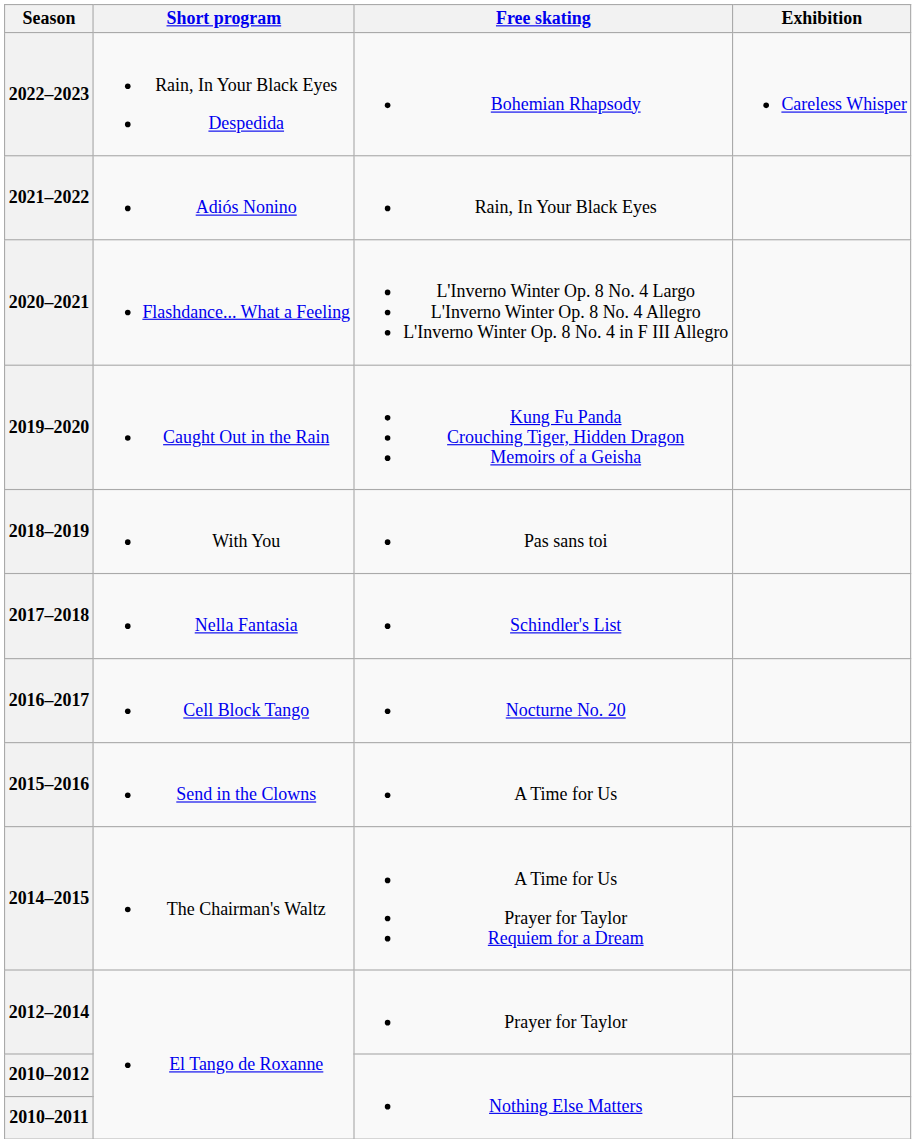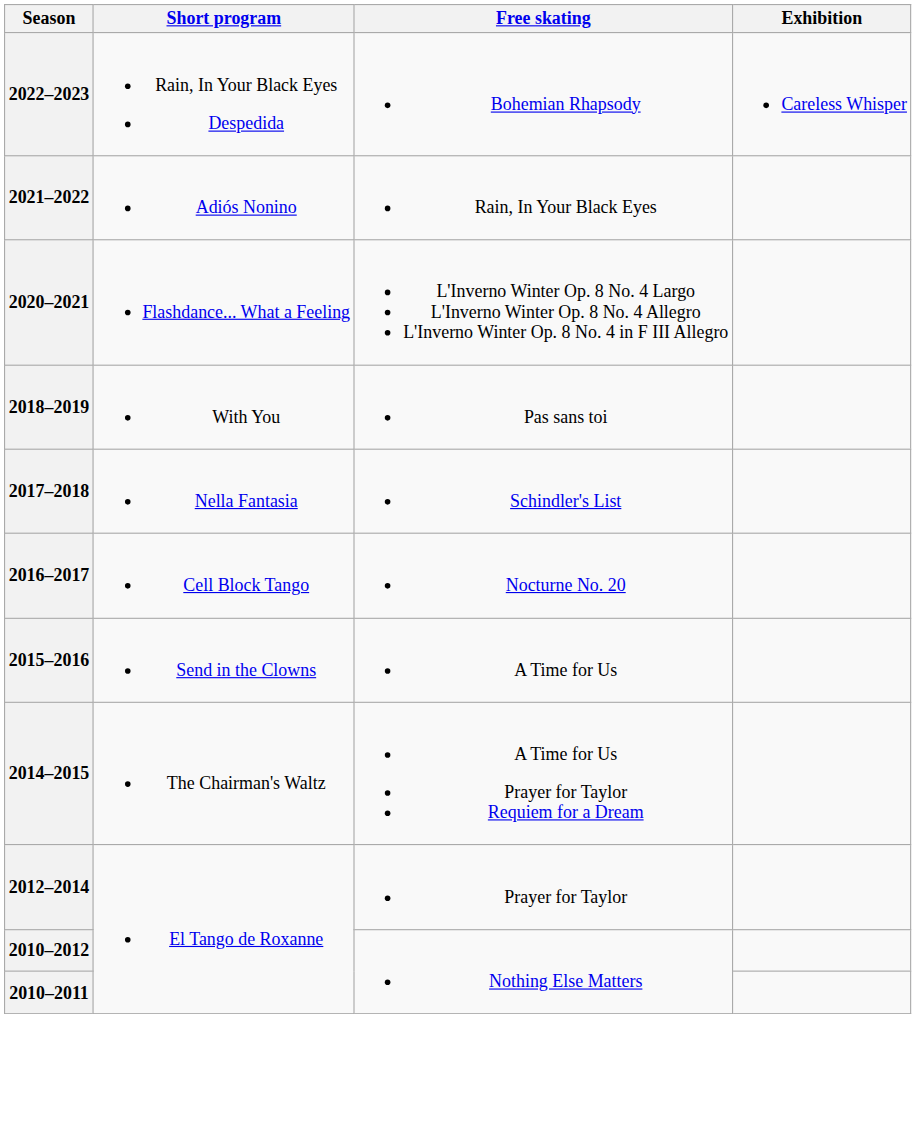- row: 2019–2020 | Caught Out in the Rain | Kung Fu Panda Crouching Tiger, Hidden Dragon Memoirs of a Geisha
